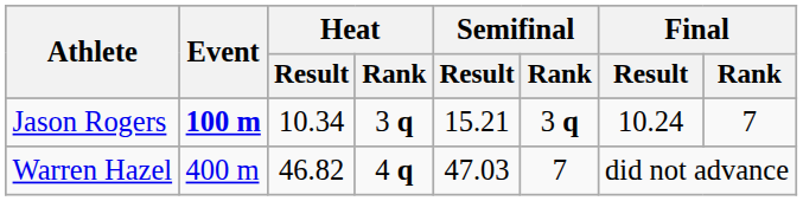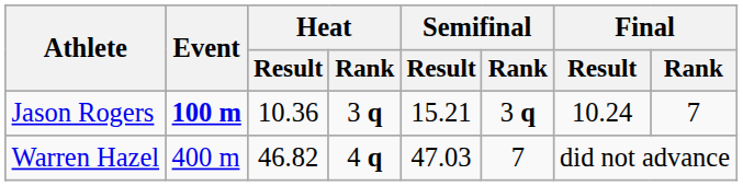Jason Rogers | Heat / Result: 10.34 -> 10.36
